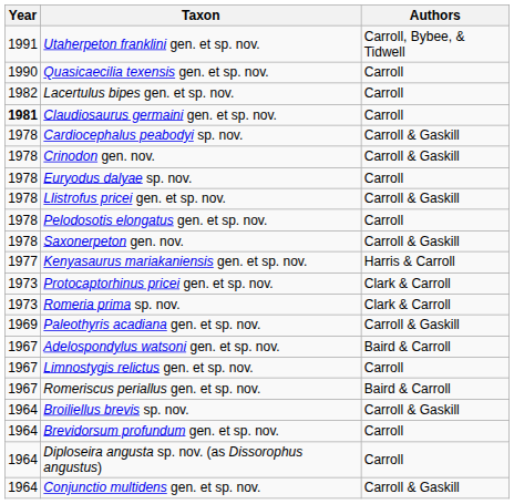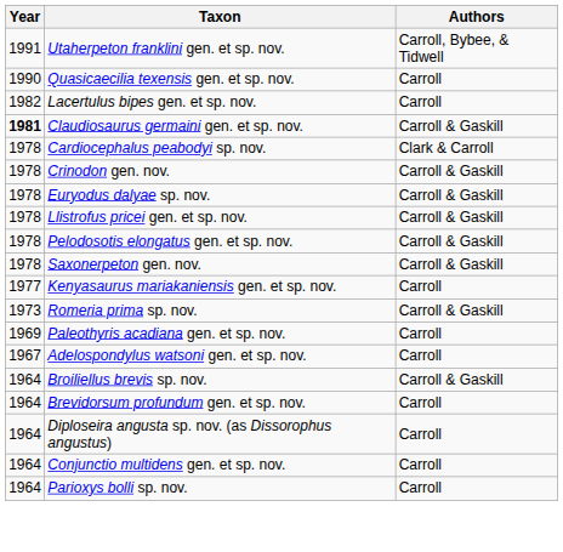Claudiosaurus germaini gen. et sp. nov. | Authors: Carroll -> Carroll & Gaskill
Cardiocephalus peabodyi sp. nov. | Authors: Carroll & Gaskill -> Clark & Carroll
Euryodus dalyae sp. nov. | Authors: Carroll -> Carroll & Gaskill
Pelodosotis elongatus gen. et sp. nov. | Authors: Carroll -> Carroll & Gaskill
Kenyasaurus mariakaniensis gen. et sp. nov. | Authors: Harris & Carroll -> Carroll
- row: 1973 | Protocaptorhinus pricei gen. et sp. nov. | Clark & Carroll
Romeria prima sp. nov. | Authors: Clark & Carroll -> Carroll & Gaskill
Paleothyris acadiana gen. et sp. nov. | Authors: Carroll & Gaskill -> Carroll
Adelospondylus watsoni gen. et sp. nov. | Authors: Baird & Carroll -> Carroll
- row: 1967 | Limnostygis relictus gen. et sp. nov. | Carroll
- row: 1967 | Romeriscus periallus gen. et sp. nov. | Baird & Carroll
Conjunctio multidens gen. et sp. nov. | Authors: Carroll & Gaskill -> Carroll
+ row: 1964 | Parioxys bolli sp. nov. | Carroll
